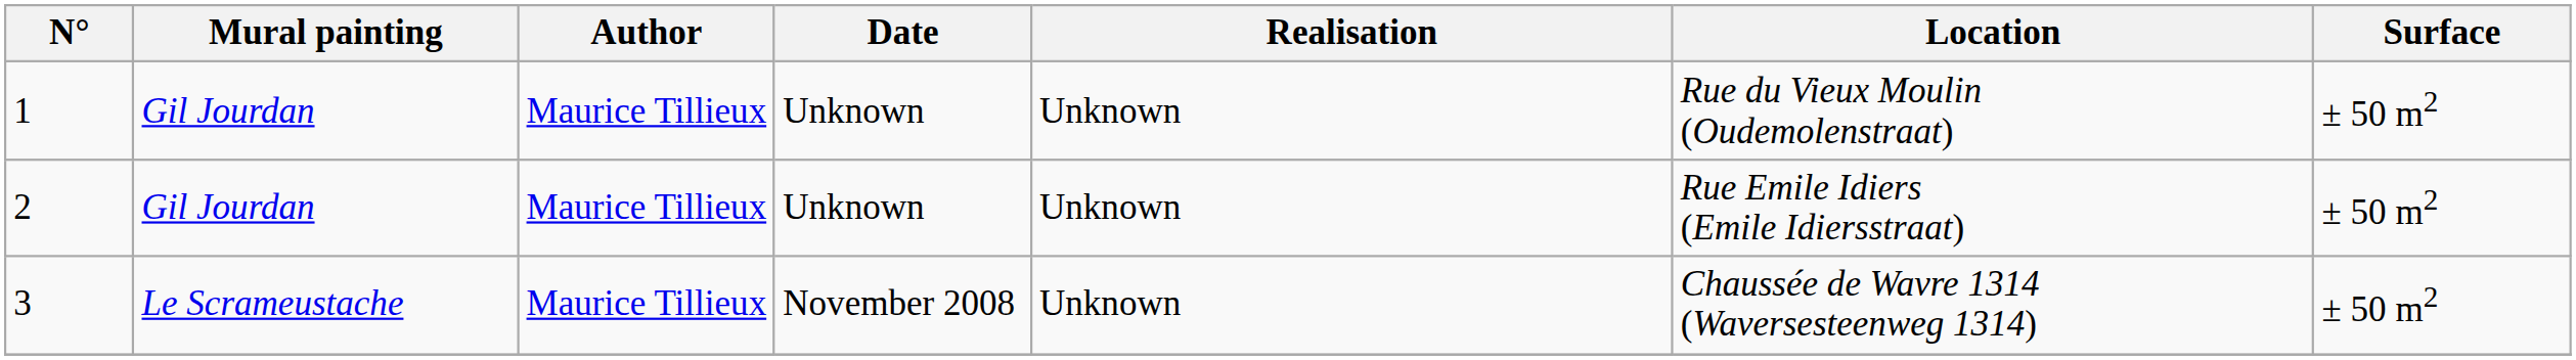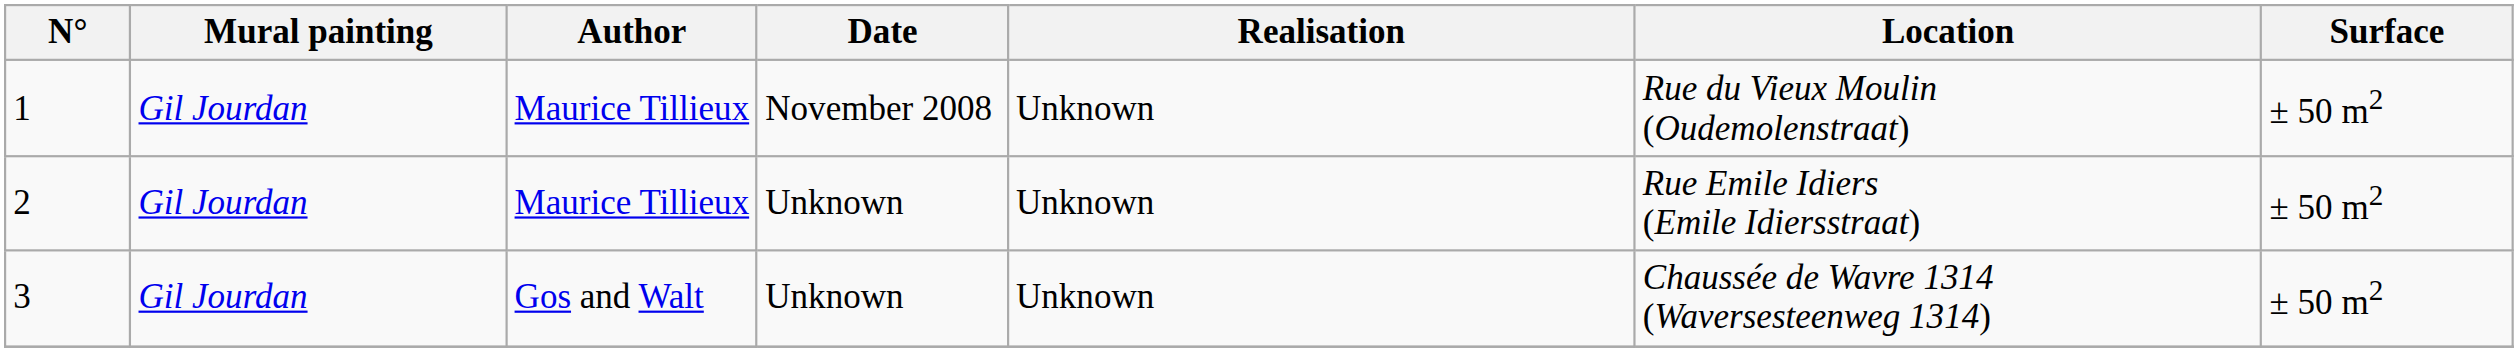1 | Date: Unknown -> November 2008
3 | Mural painting: Le Scrameustache -> Gil Jourdan
3 | Author: Maurice Tillieux -> Gos and Walt
3 | Date: November 2008 -> Unknown
